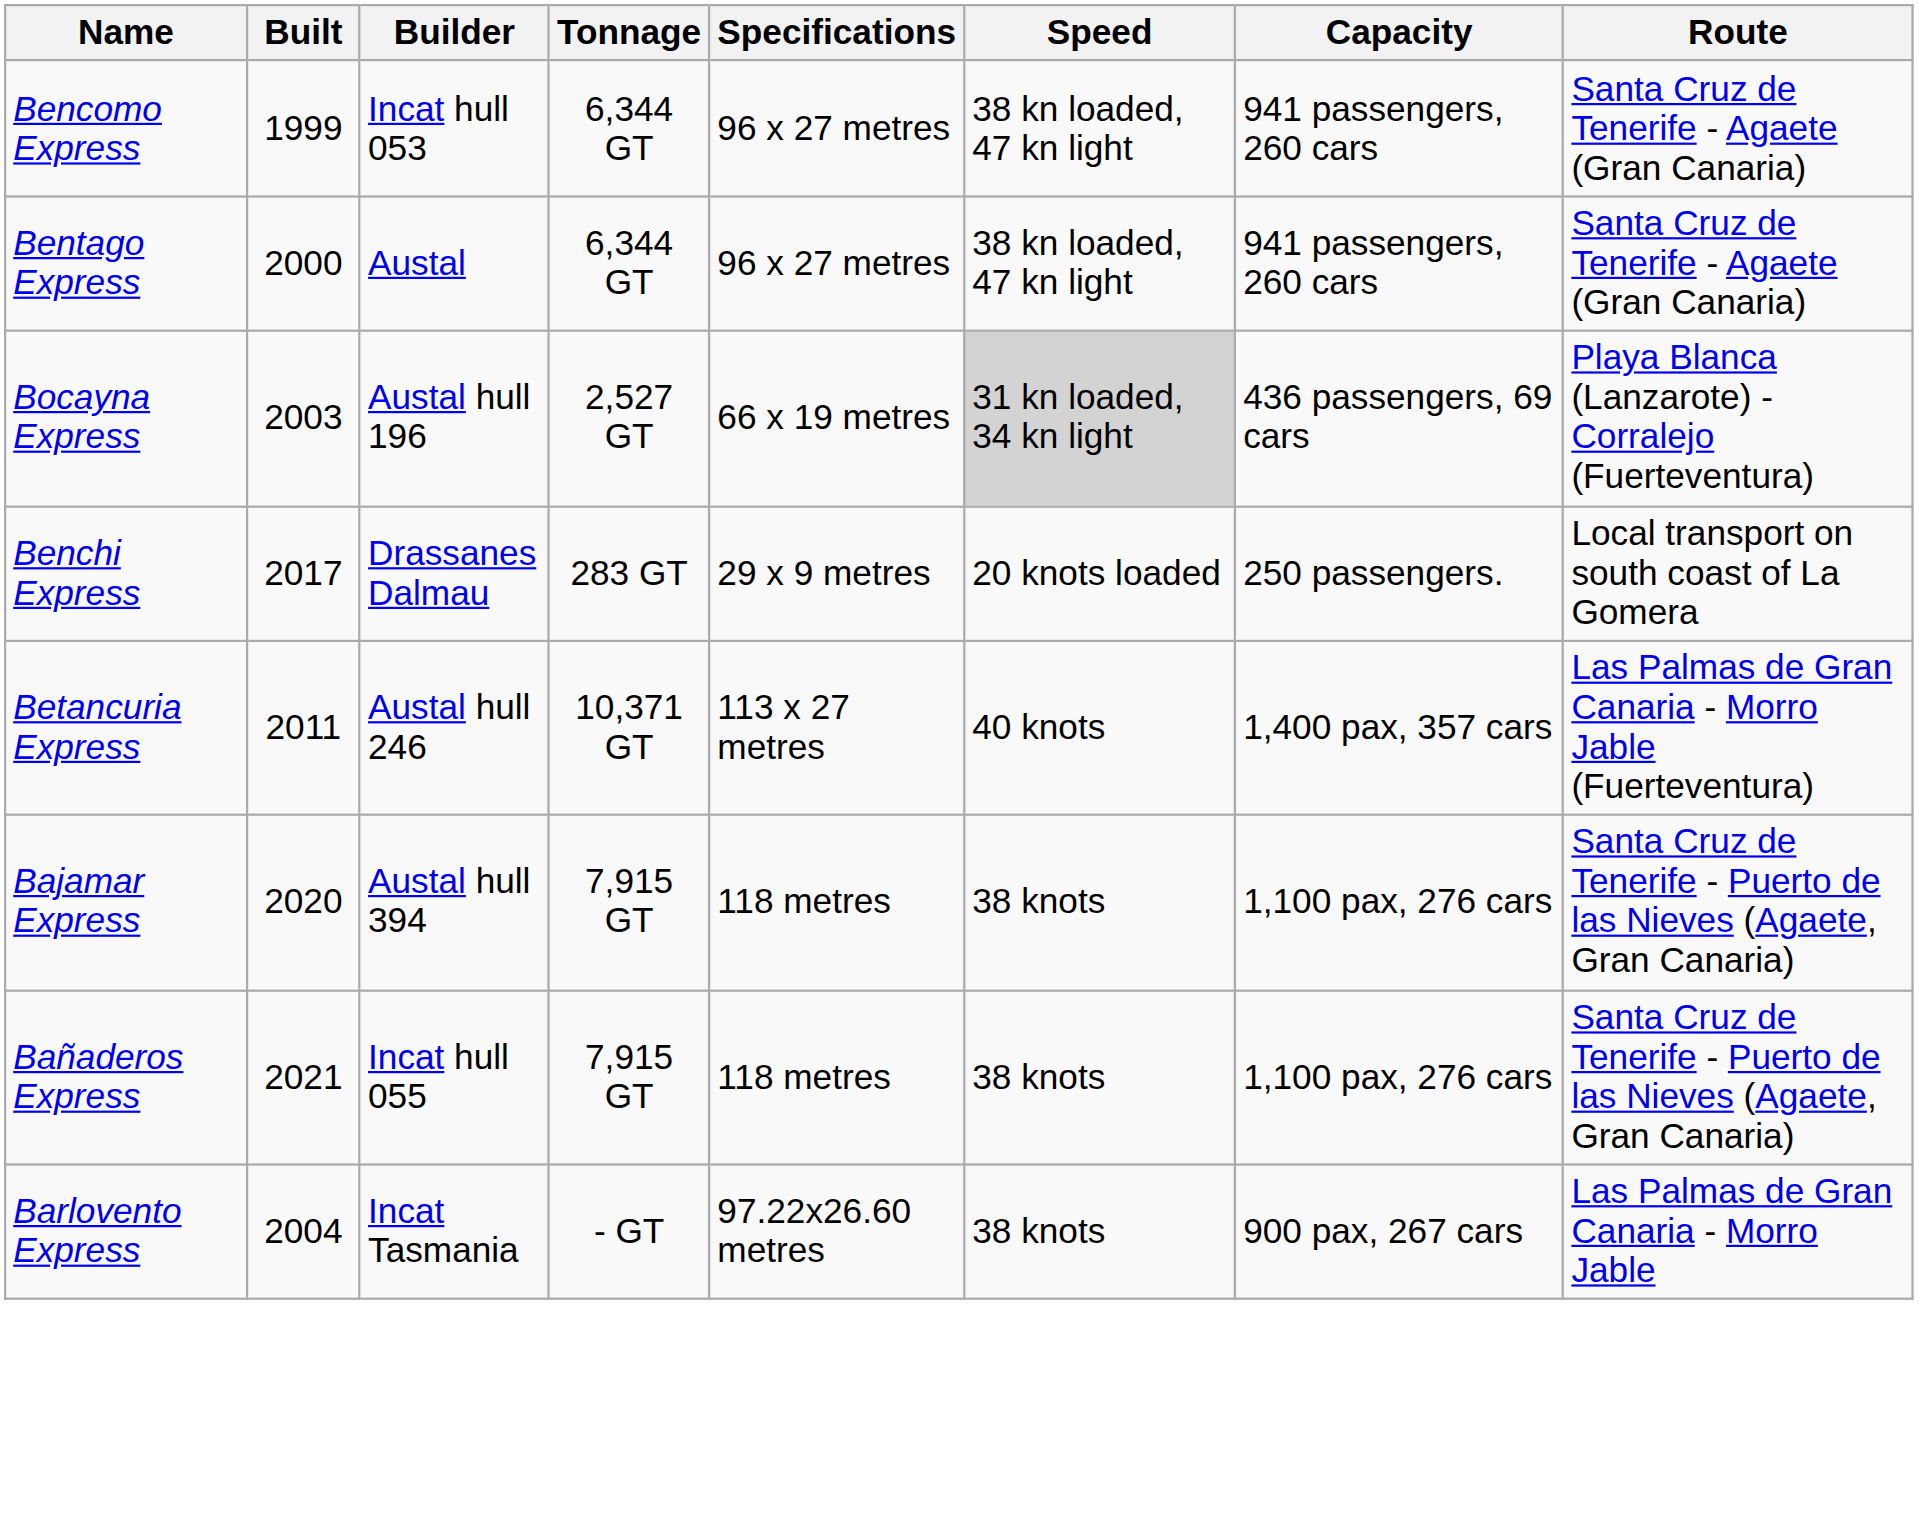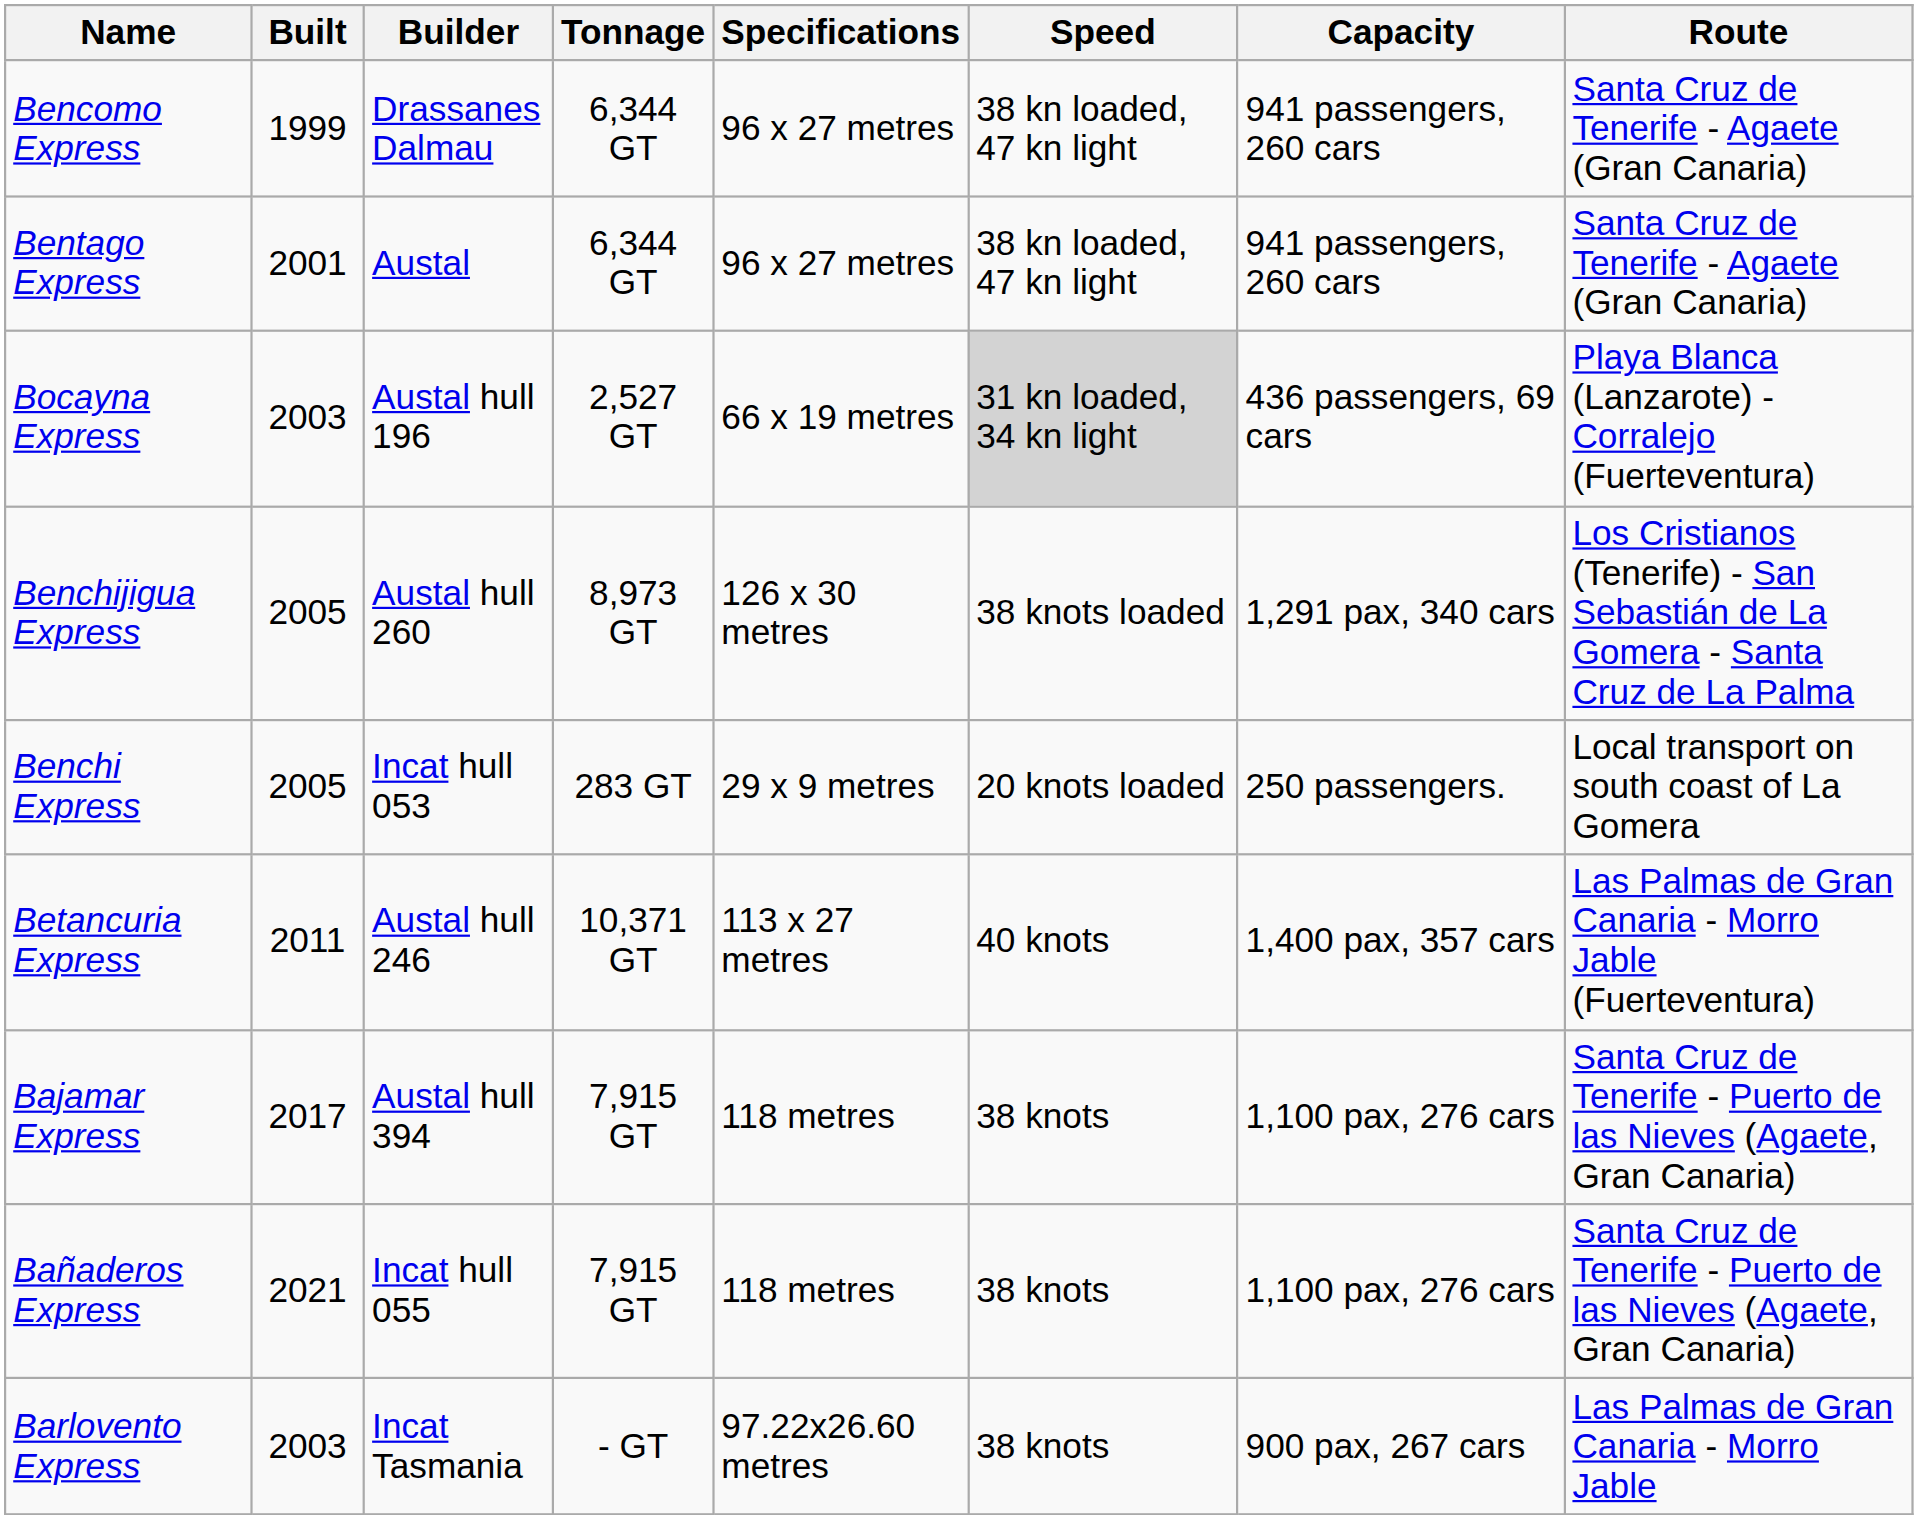Bencomo Express | Builder: Incat hull 053 -> Drassanes Dalmau
Bentago Express | Built: 2000 -> 2001
+ row: Benchijigua Express | 2005 | Austal hull 260 | 8,973 GT | 126 x 30 metres | 38 knots loaded | 1,291 pax, 340 cars | Los Cristianos (Tenerife) - San Sebastián de La Gomera - Santa Cruz de La Palma
Benchi Express | Built: 2017 -> 2005
Benchi Express | Builder: Drassanes Dalmau -> Incat hull 053
Bajamar Express | Built: 2020 -> 2017
Barlovento Express | Built: 2004 -> 2003
